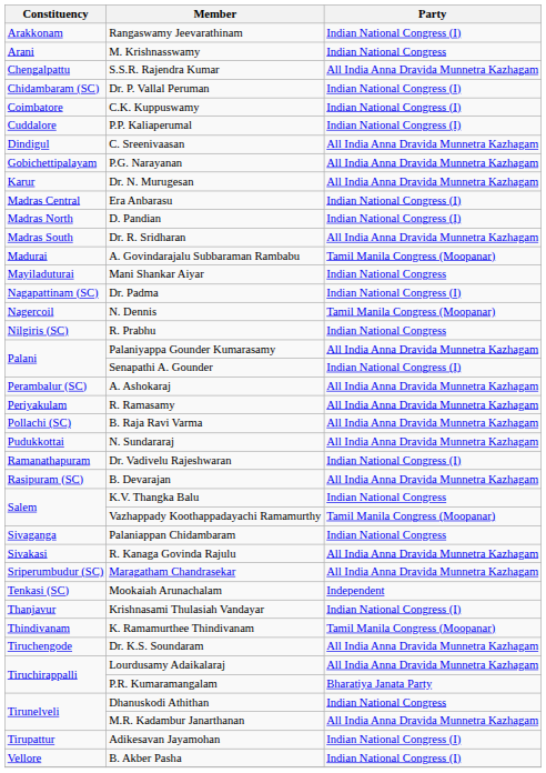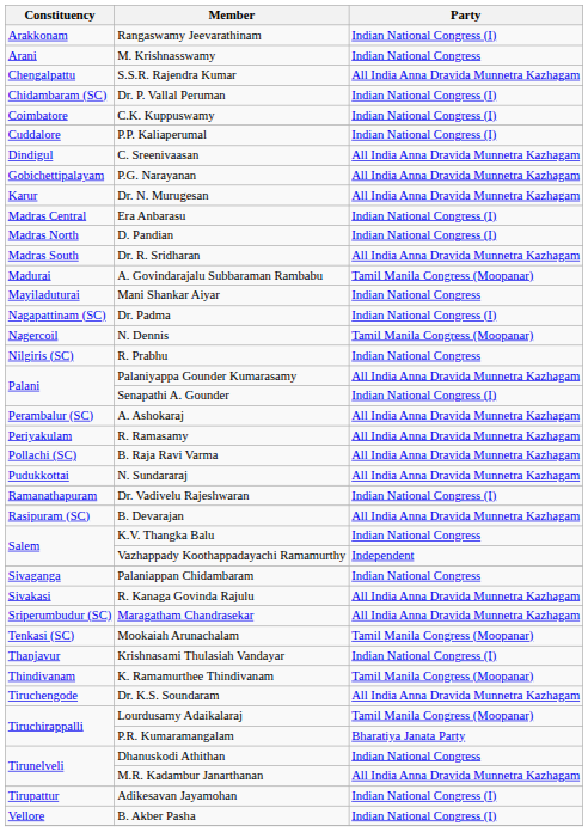Vazhappady Koothappadayachi Ramamurthy | Party: Tamil Manila Congress (Moopanar) -> Independent
Mookaiah Arunachalam | Party: Independent -> Tamil Manila Congress (Moopanar)
Lourdusamy Adaikalaraj | Party: All India Anna Dravida Munnetra Kazhagam -> Tamil Manila Congress (Moopanar)
